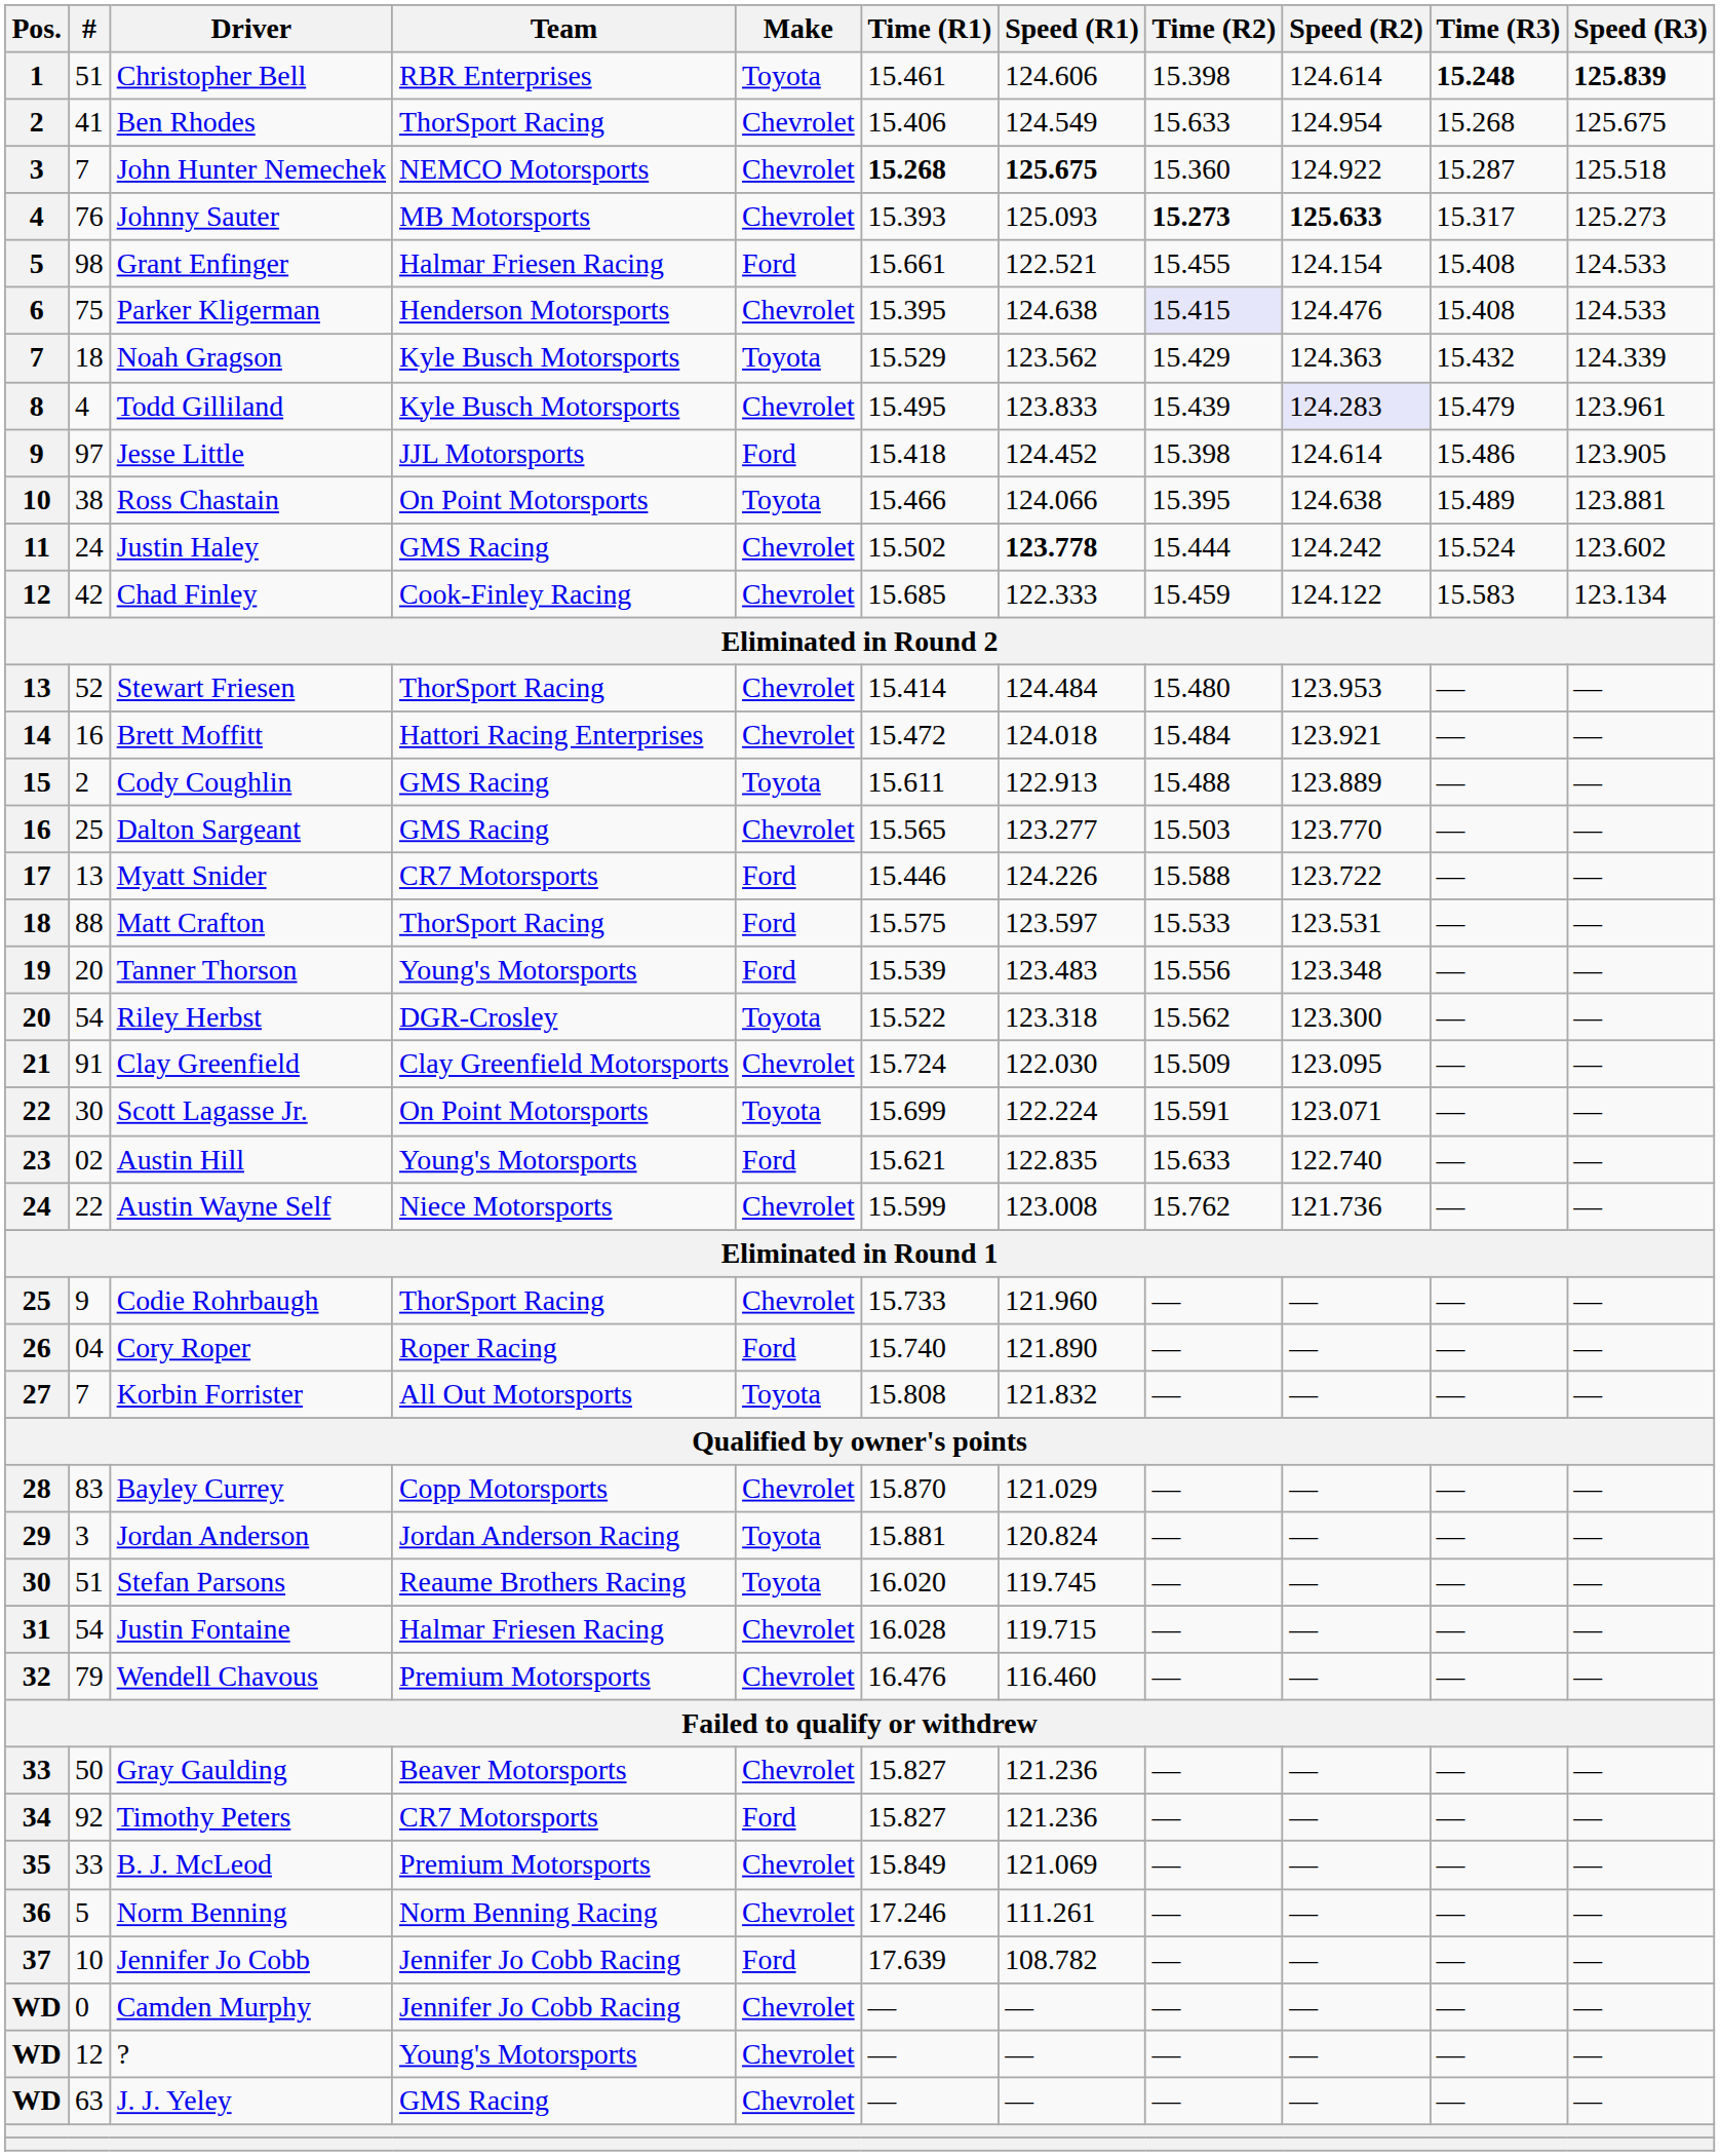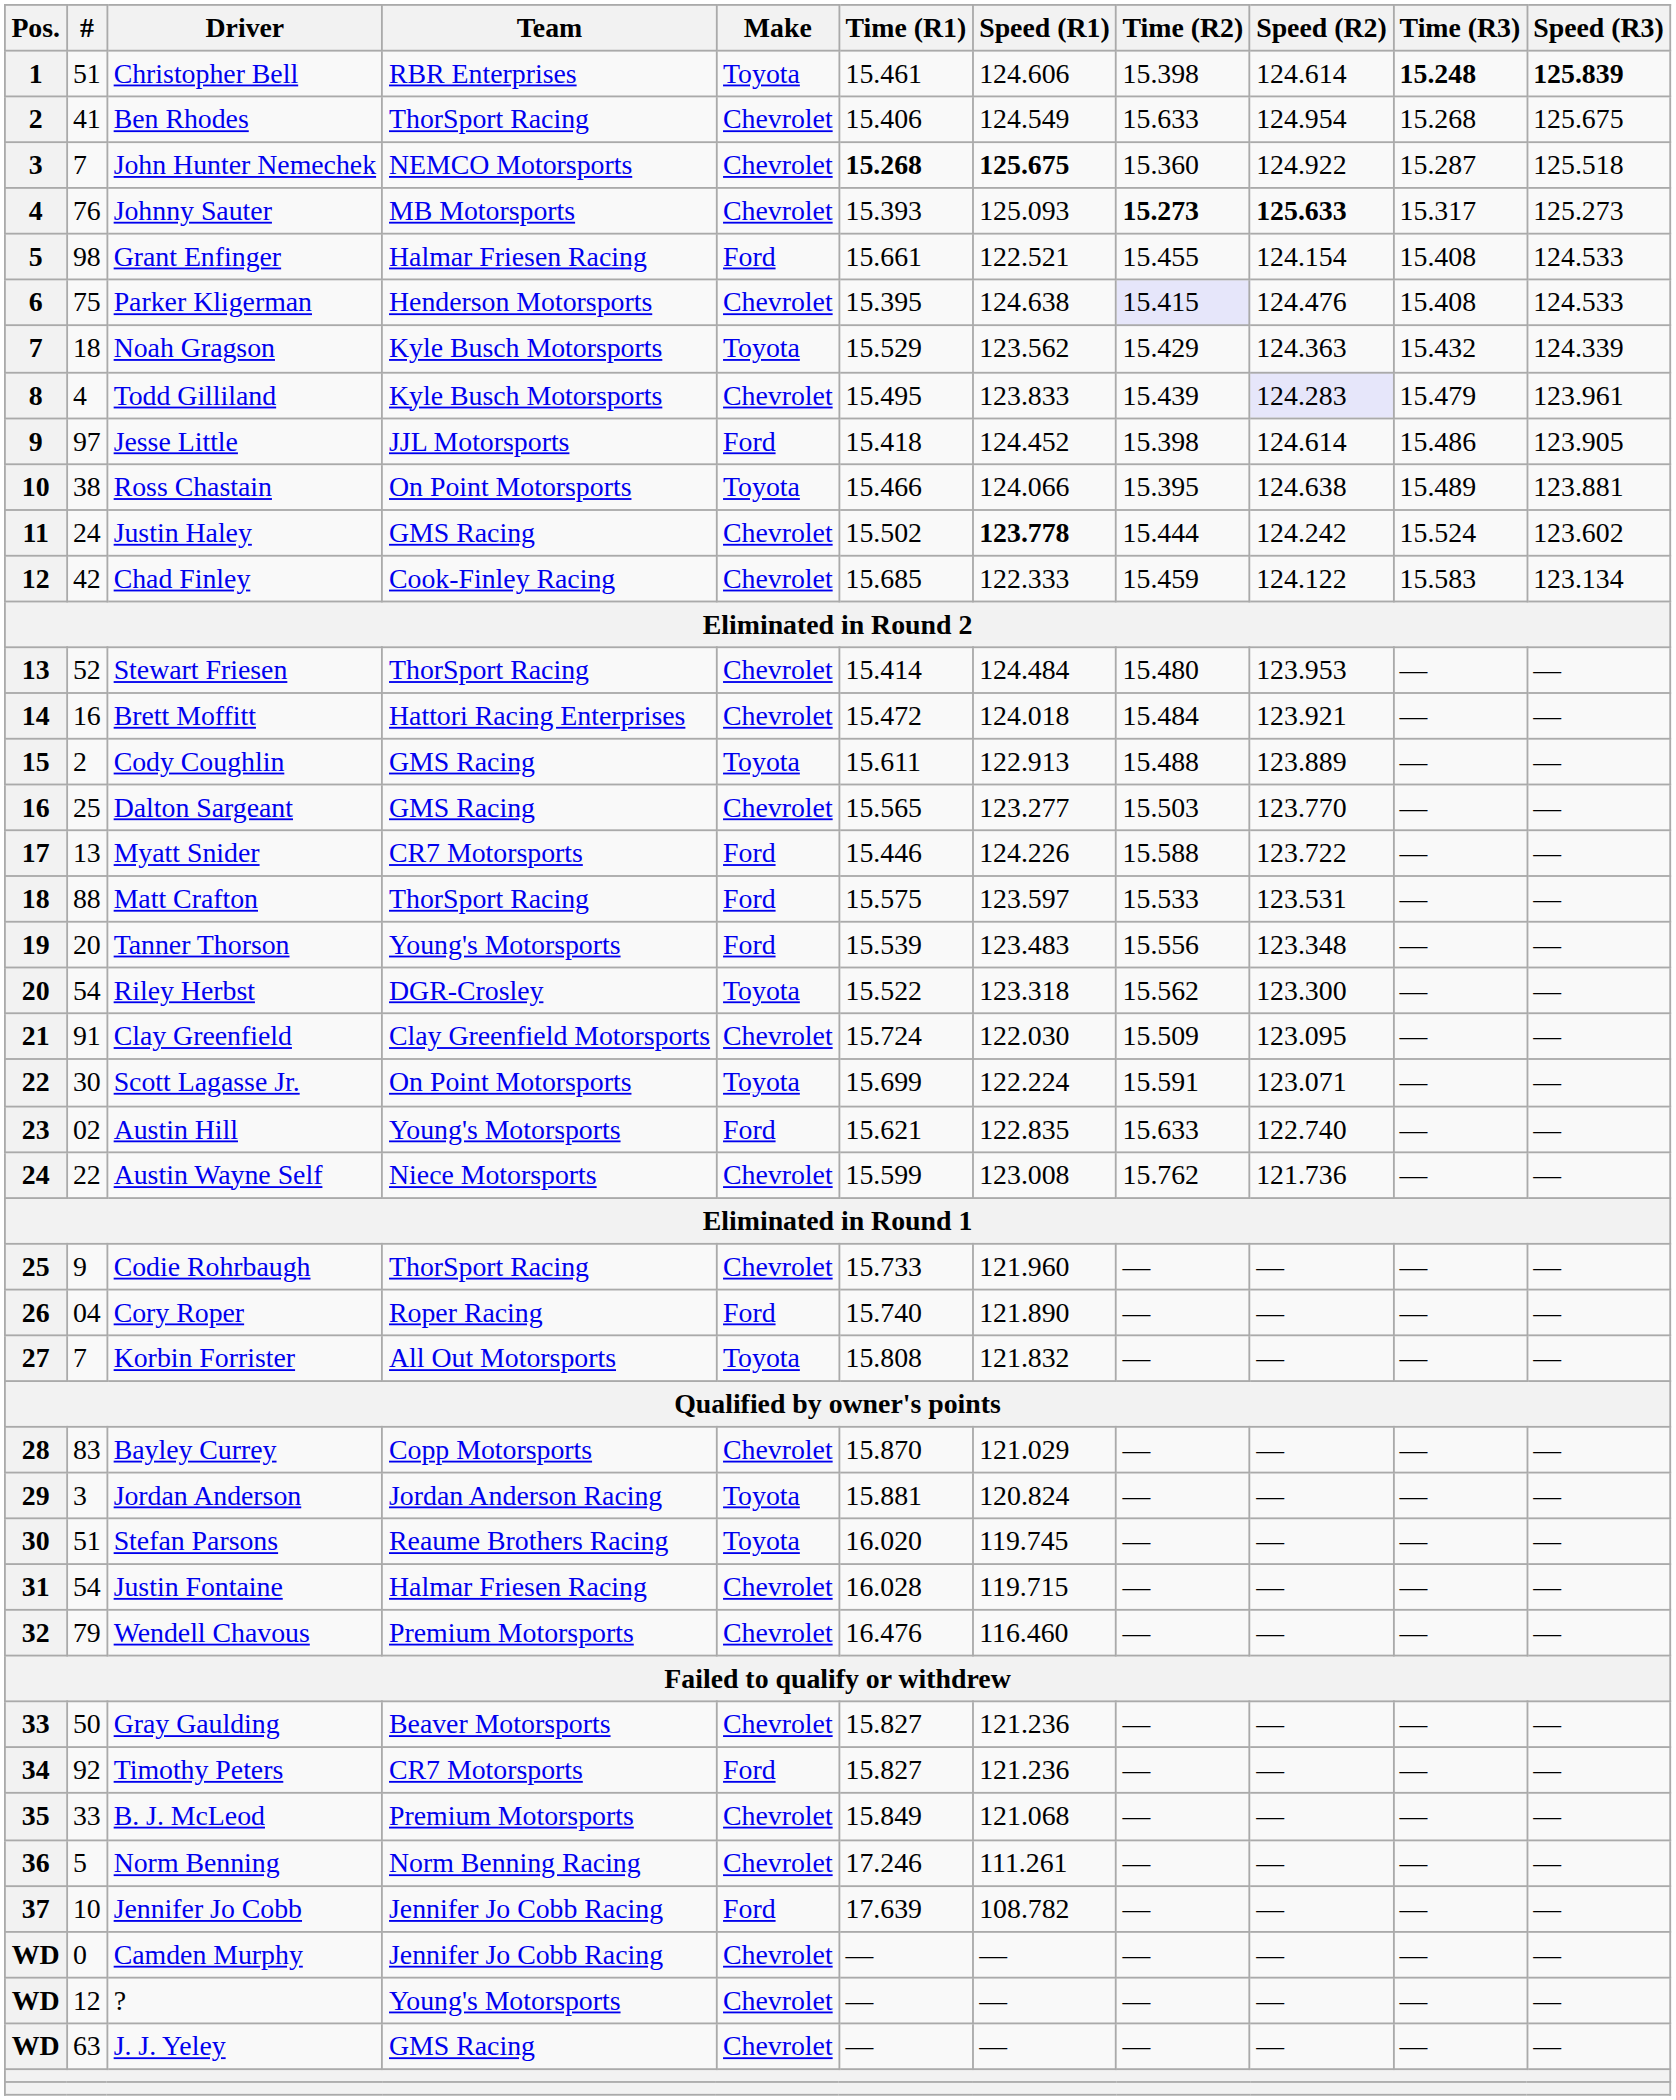B. J. McLeod | Speed (R1): 121.069 -> 121.068
